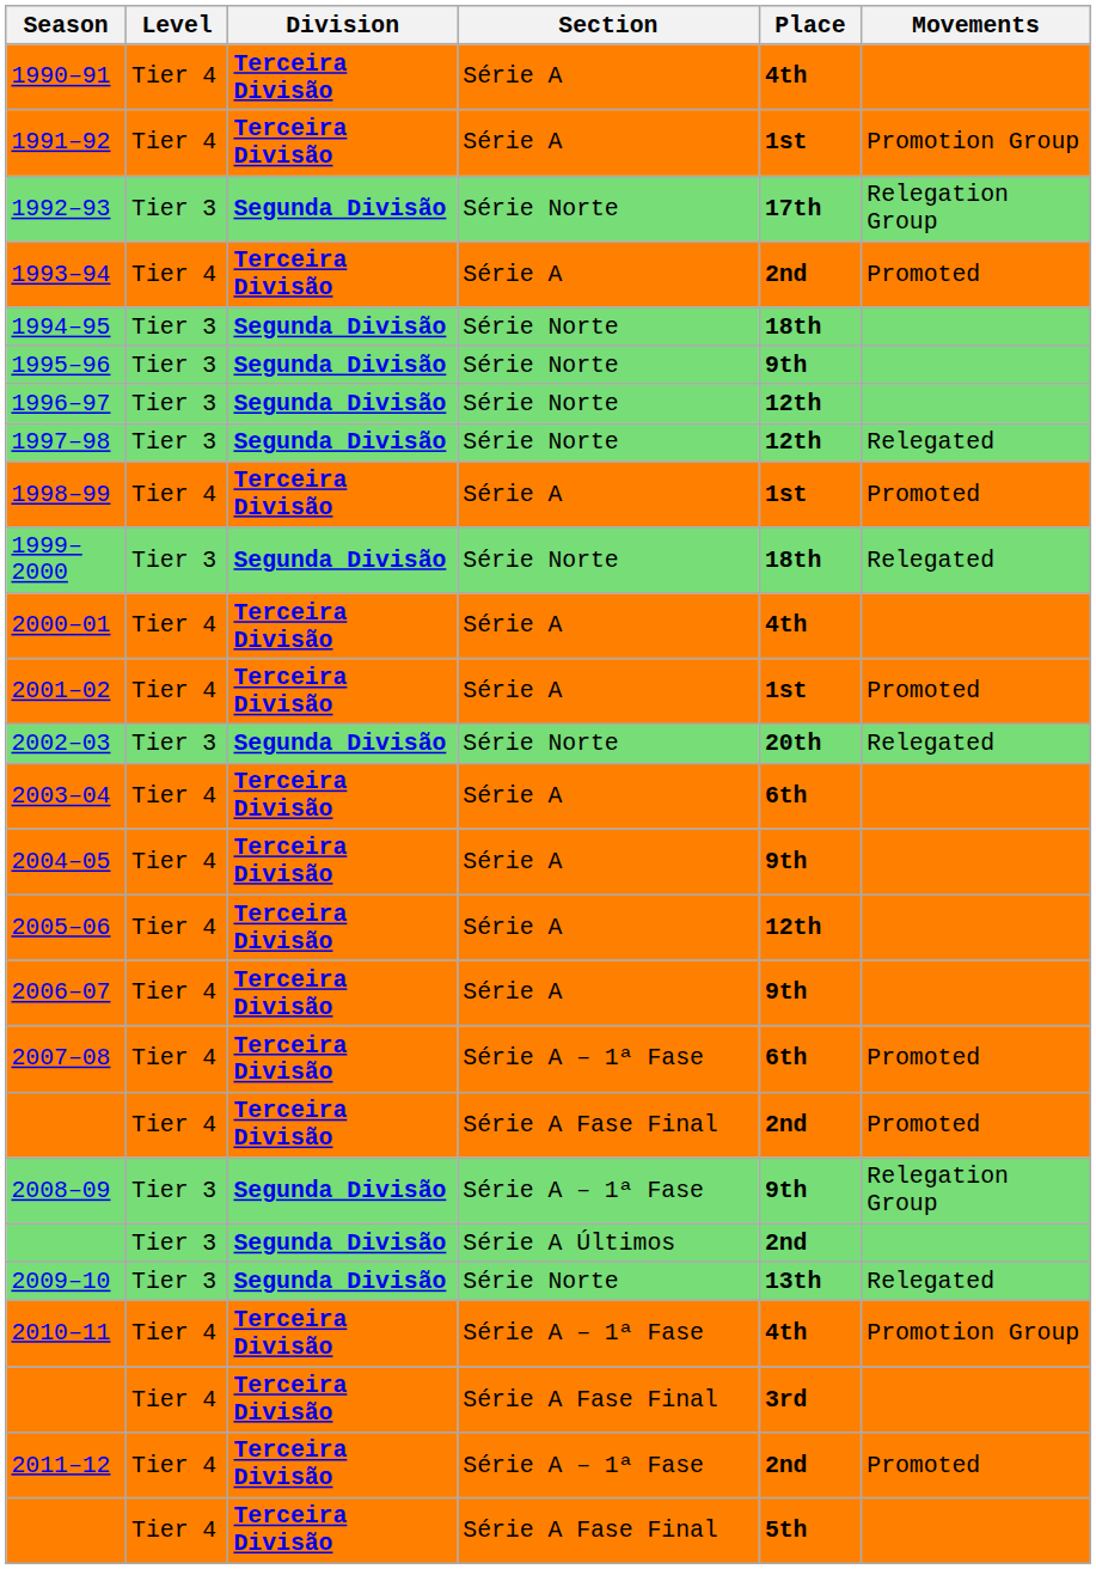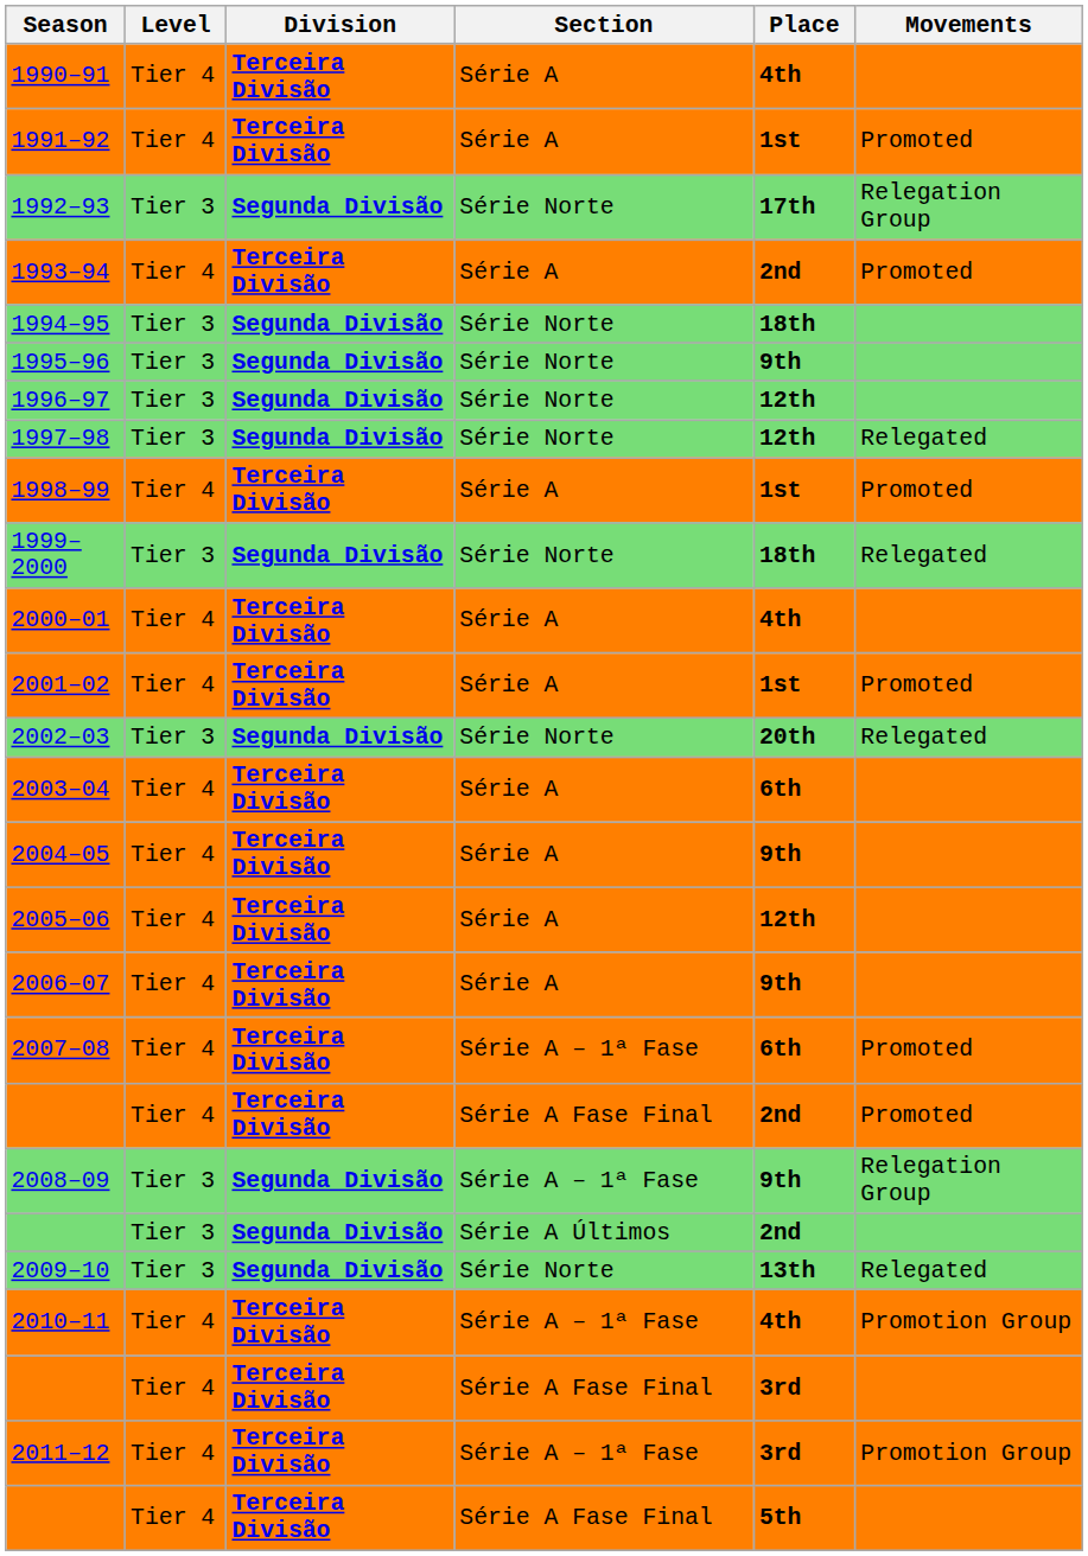1991–92 | Movements: Promotion Group -> Promoted
2011–12 | Place: 2nd -> 3rd
2011–12 | Movements: Promoted -> Promotion Group
